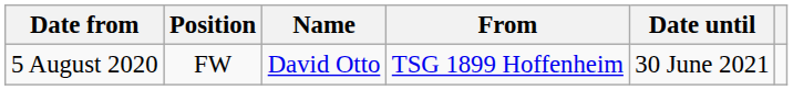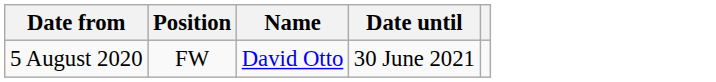- column: From | TSG 1899 Hoffenheim
